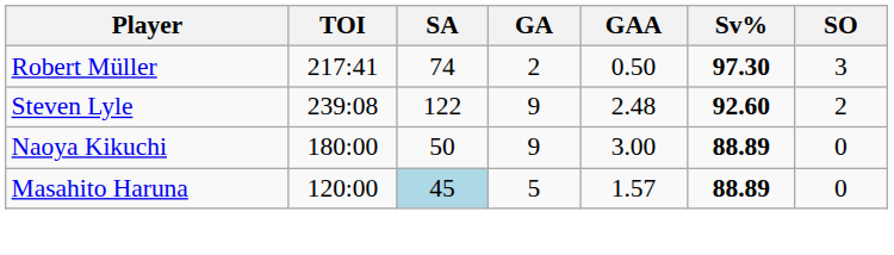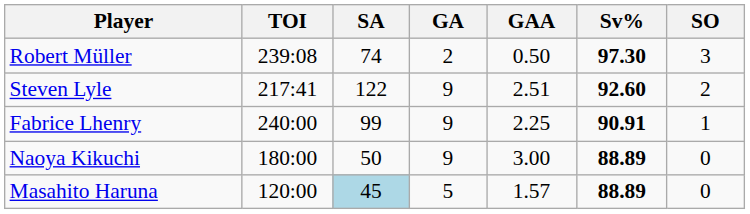Robert Müller | TOI: 217:41 -> 239:08
Steven Lyle | TOI: 239:08 -> 217:41
Steven Lyle | GAA: 2.48 -> 2.51
+ row: Fabrice Lhenry | 240:00 | 99 | 9 | 2.25 | 90.91 | 1
